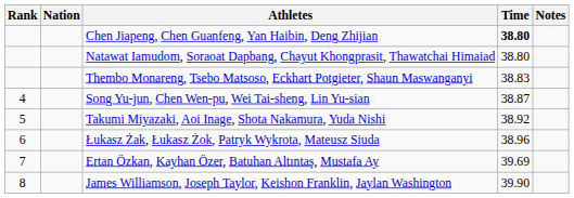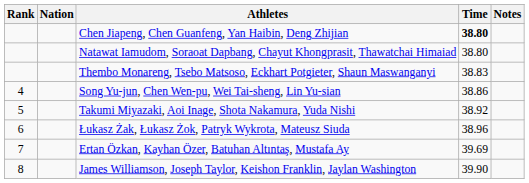Song Yu-jun, Chen Wen-pu, Wei Tai-sheng, Lin Yu-sian | Time: 38.87 -> 38.86
